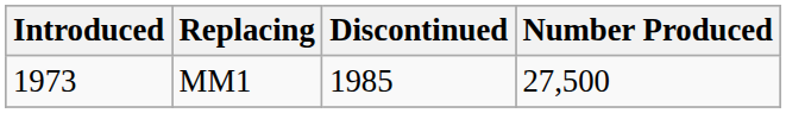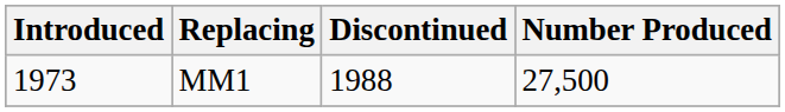MM1 | Discontinued: 1985 -> 1988
